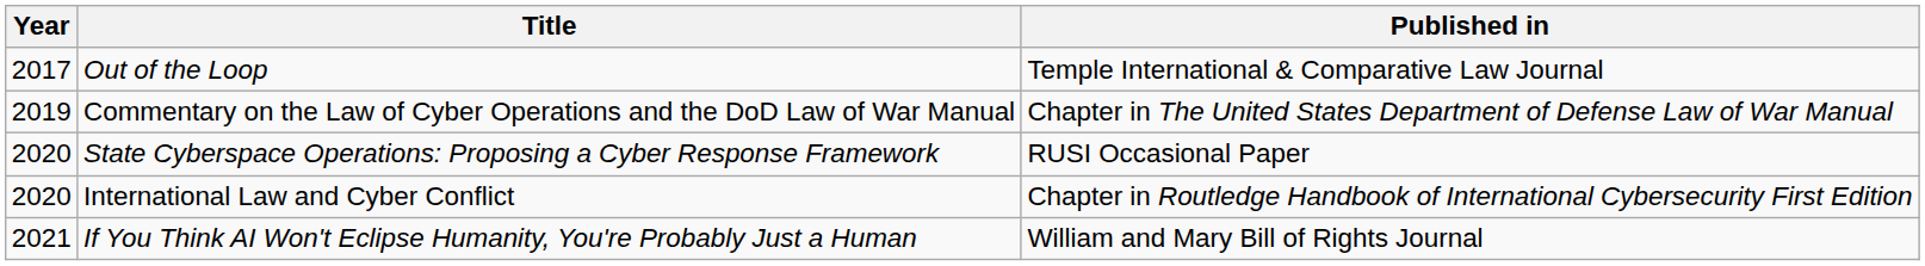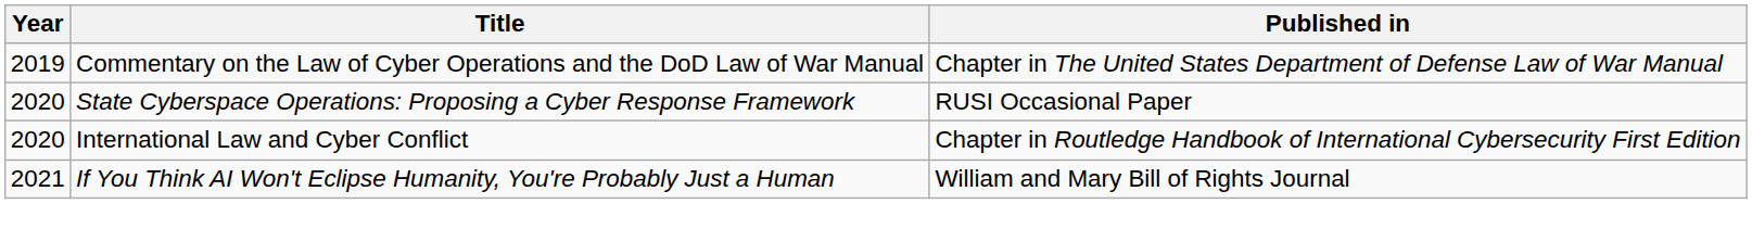- row: 2017 | Out of the Loop | Temple International & Comparative Law Journal
